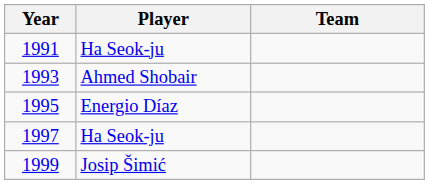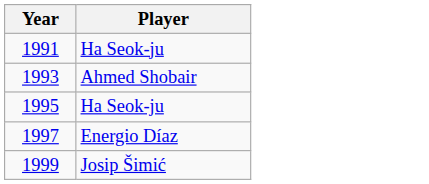- column: Team
1995 | Player: Energio Díaz -> Ha Seok-ju
1997 | Player: Ha Seok-ju -> Energio Díaz
